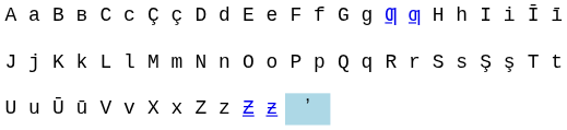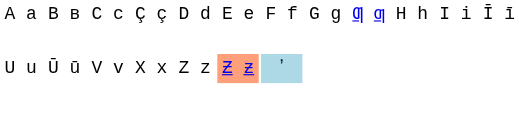- row: J j | K k | L l | M m | N n | O o | P p | Q q | R r | S s | Ş ş | T t
U u | column 6: no background -> lightsalmon background
